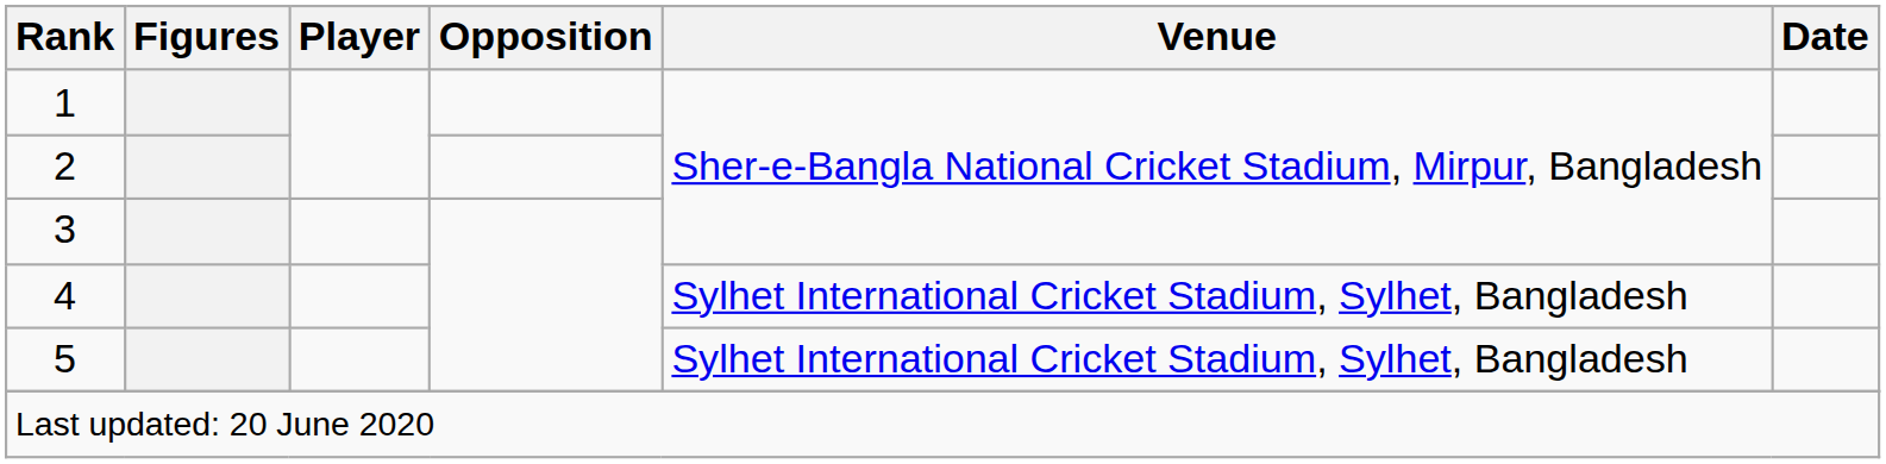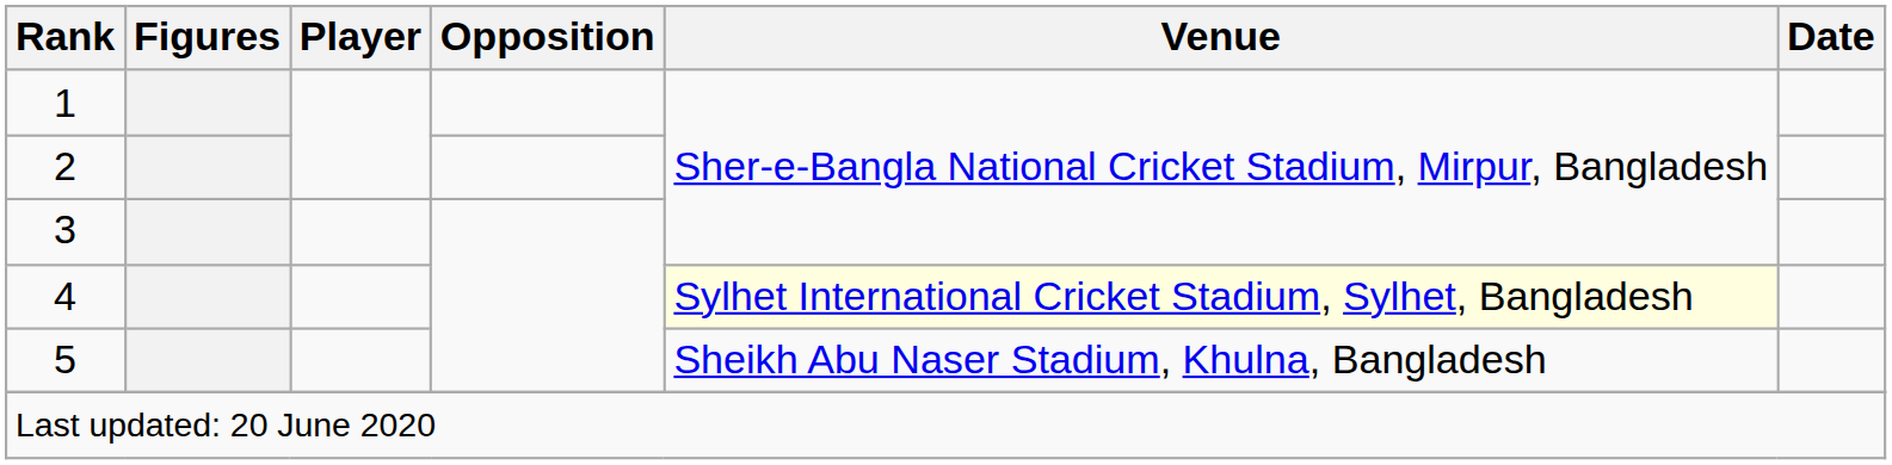4 | Venue: no background -> lightyellow background
5 | Venue: Sylhet International Cricket Stadium, Sylhet, Bangladesh -> Sheikh Abu Naser Stadium, Khulna, Bangladesh
